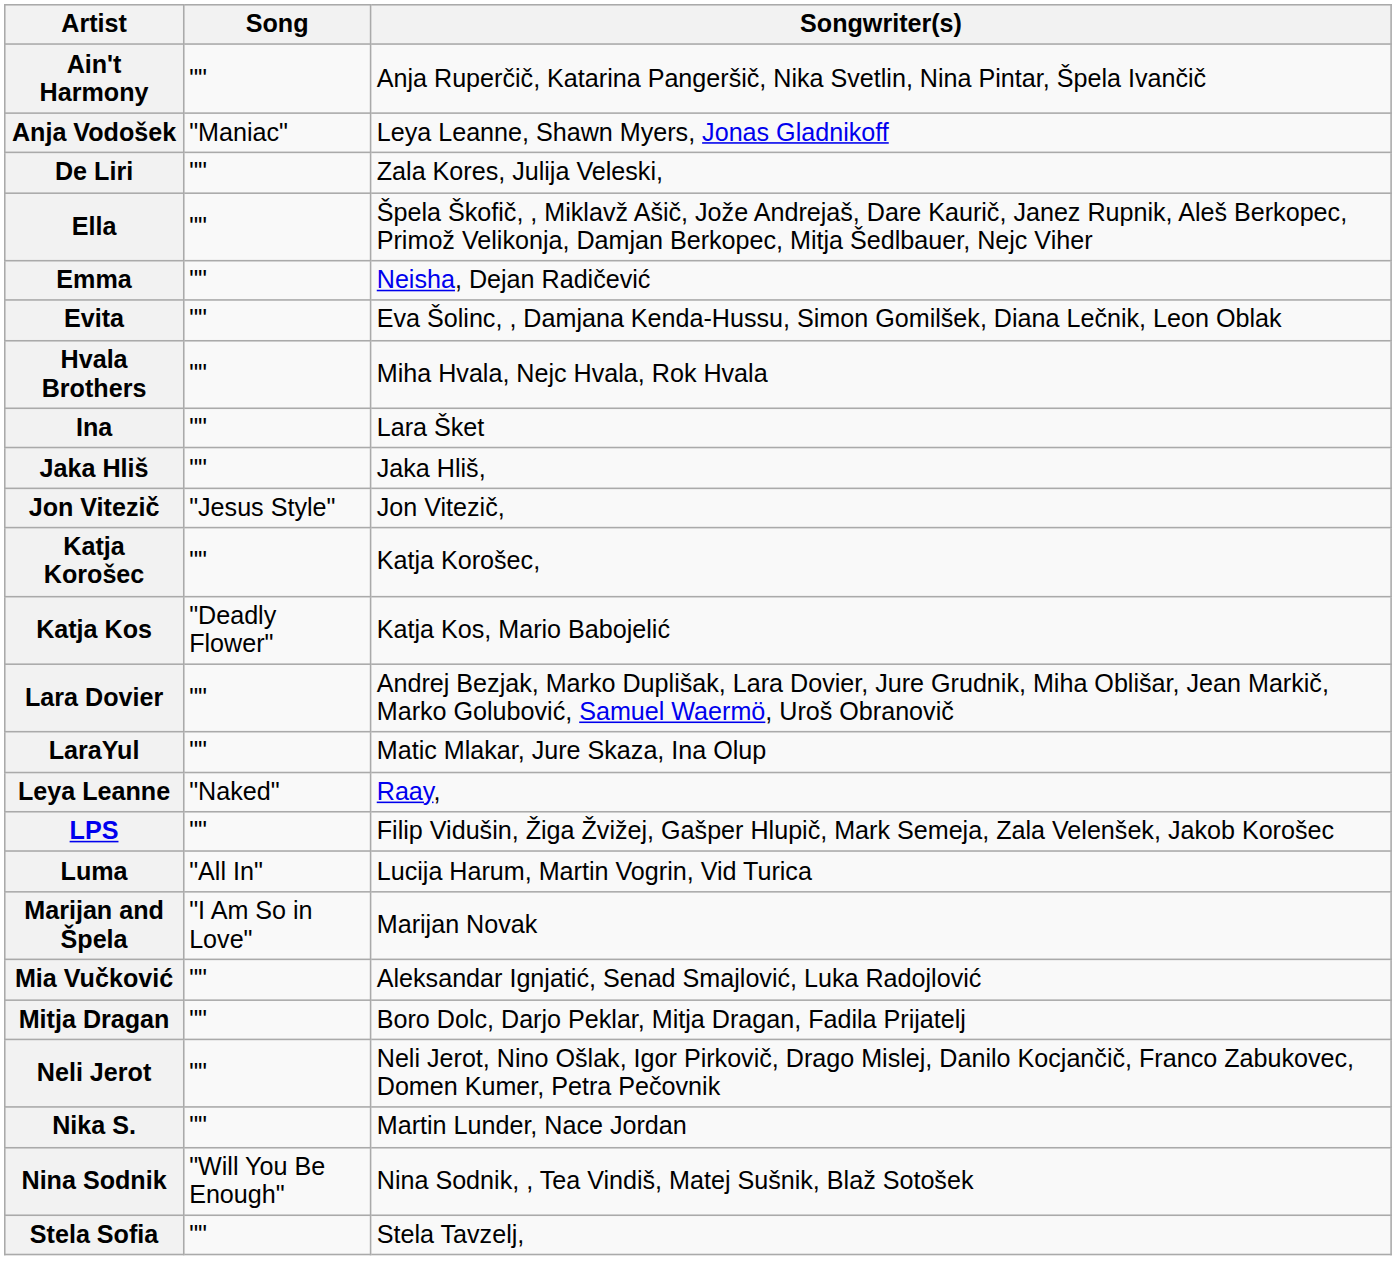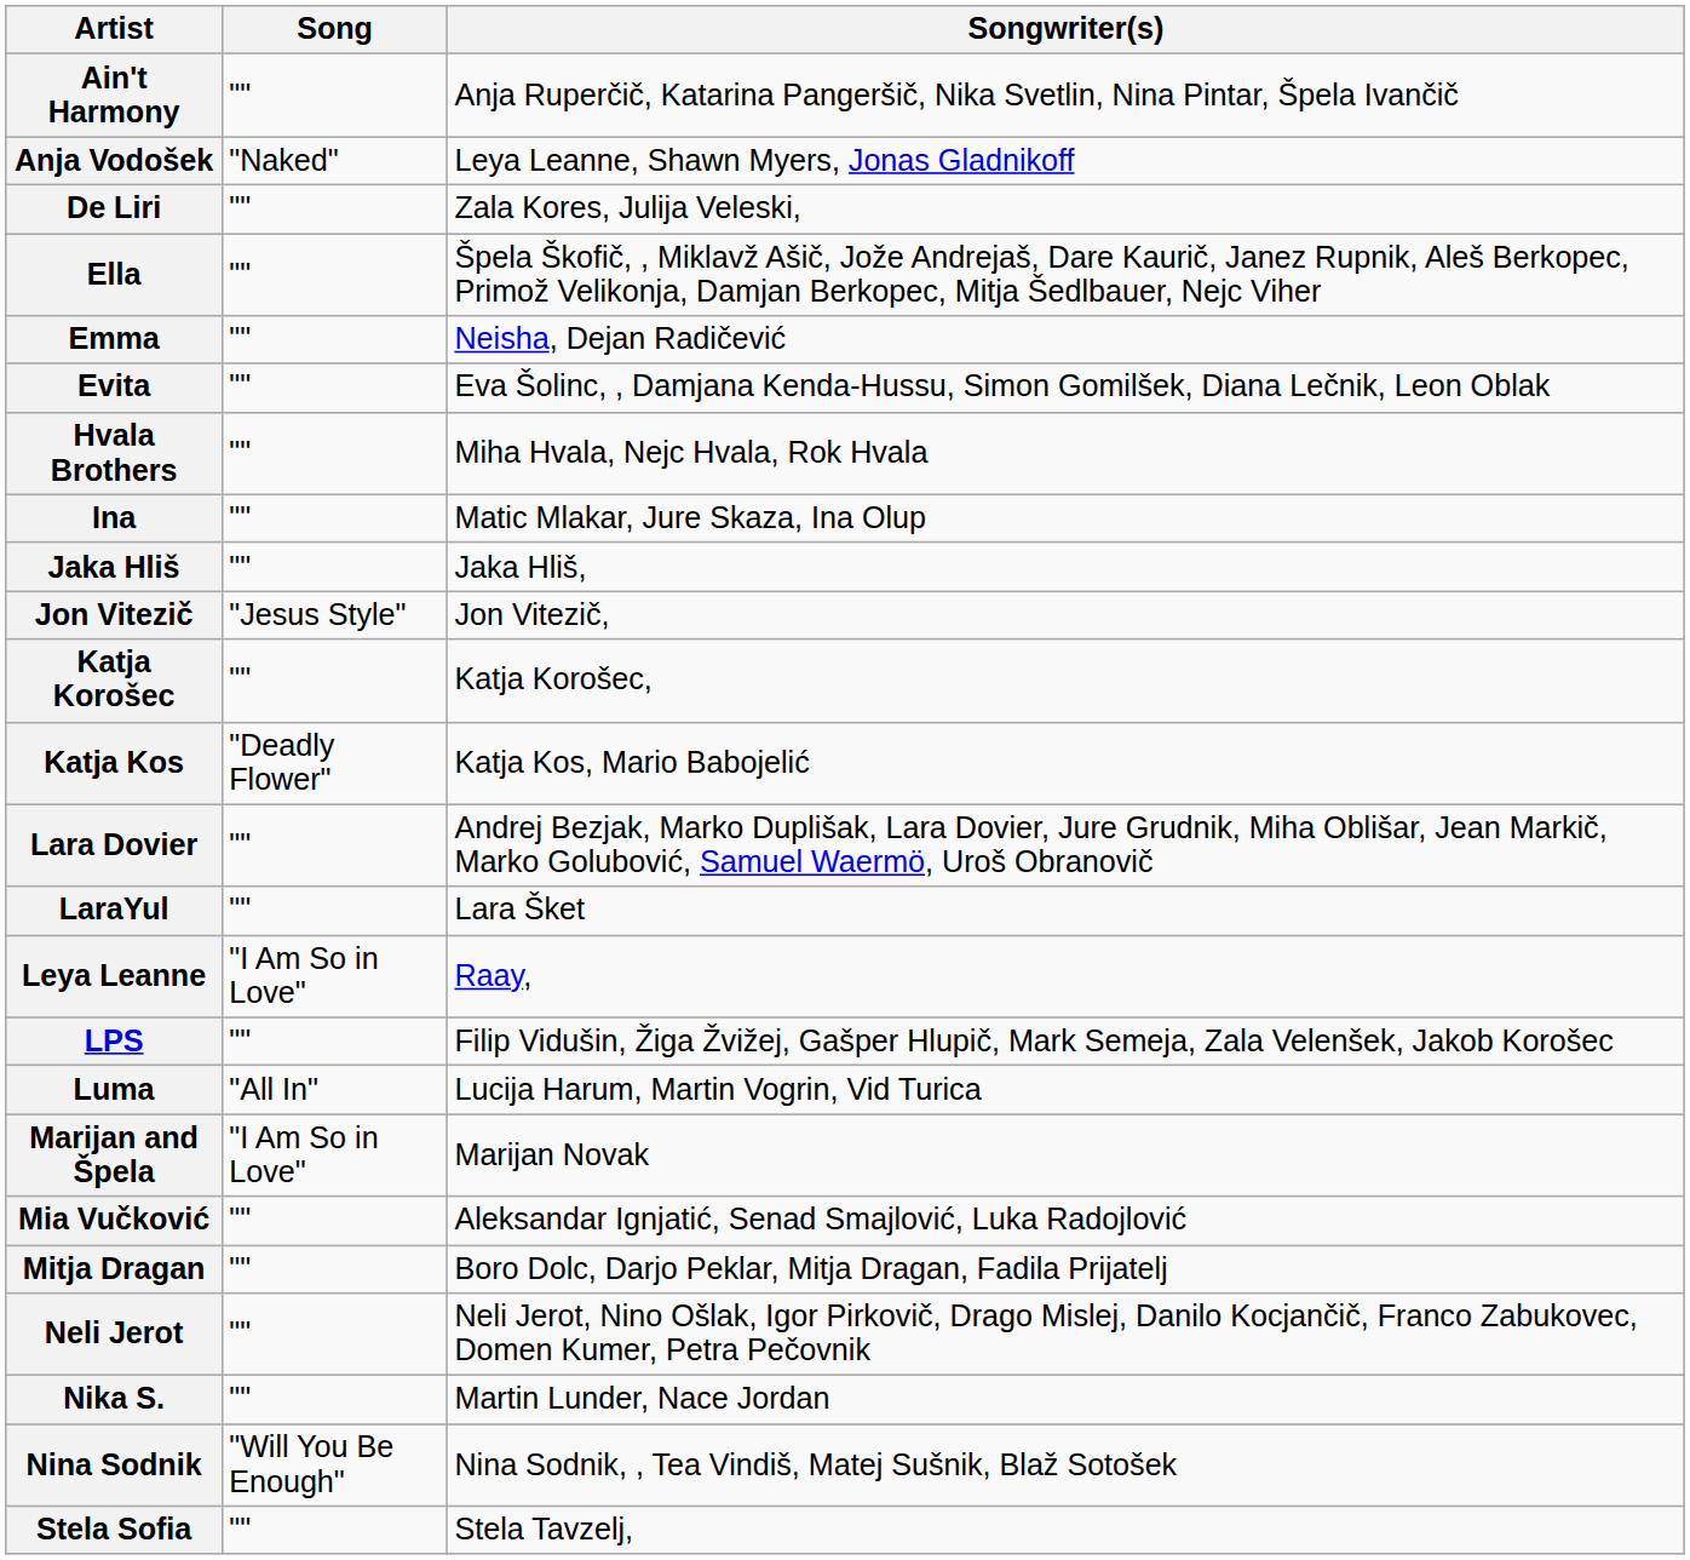Anja Vodošek | Song: "Maniac" -> "Naked"
Ina | Songwriter(s): Lara Šket -> Matic Mlakar, Jure Skaza, Ina Olup
LaraYul | Songwriter(s): Matic Mlakar, Jure Skaza, Ina Olup -> Lara Šket
Leya Leanne | Song: "Naked" -> "I Am So in Love"
